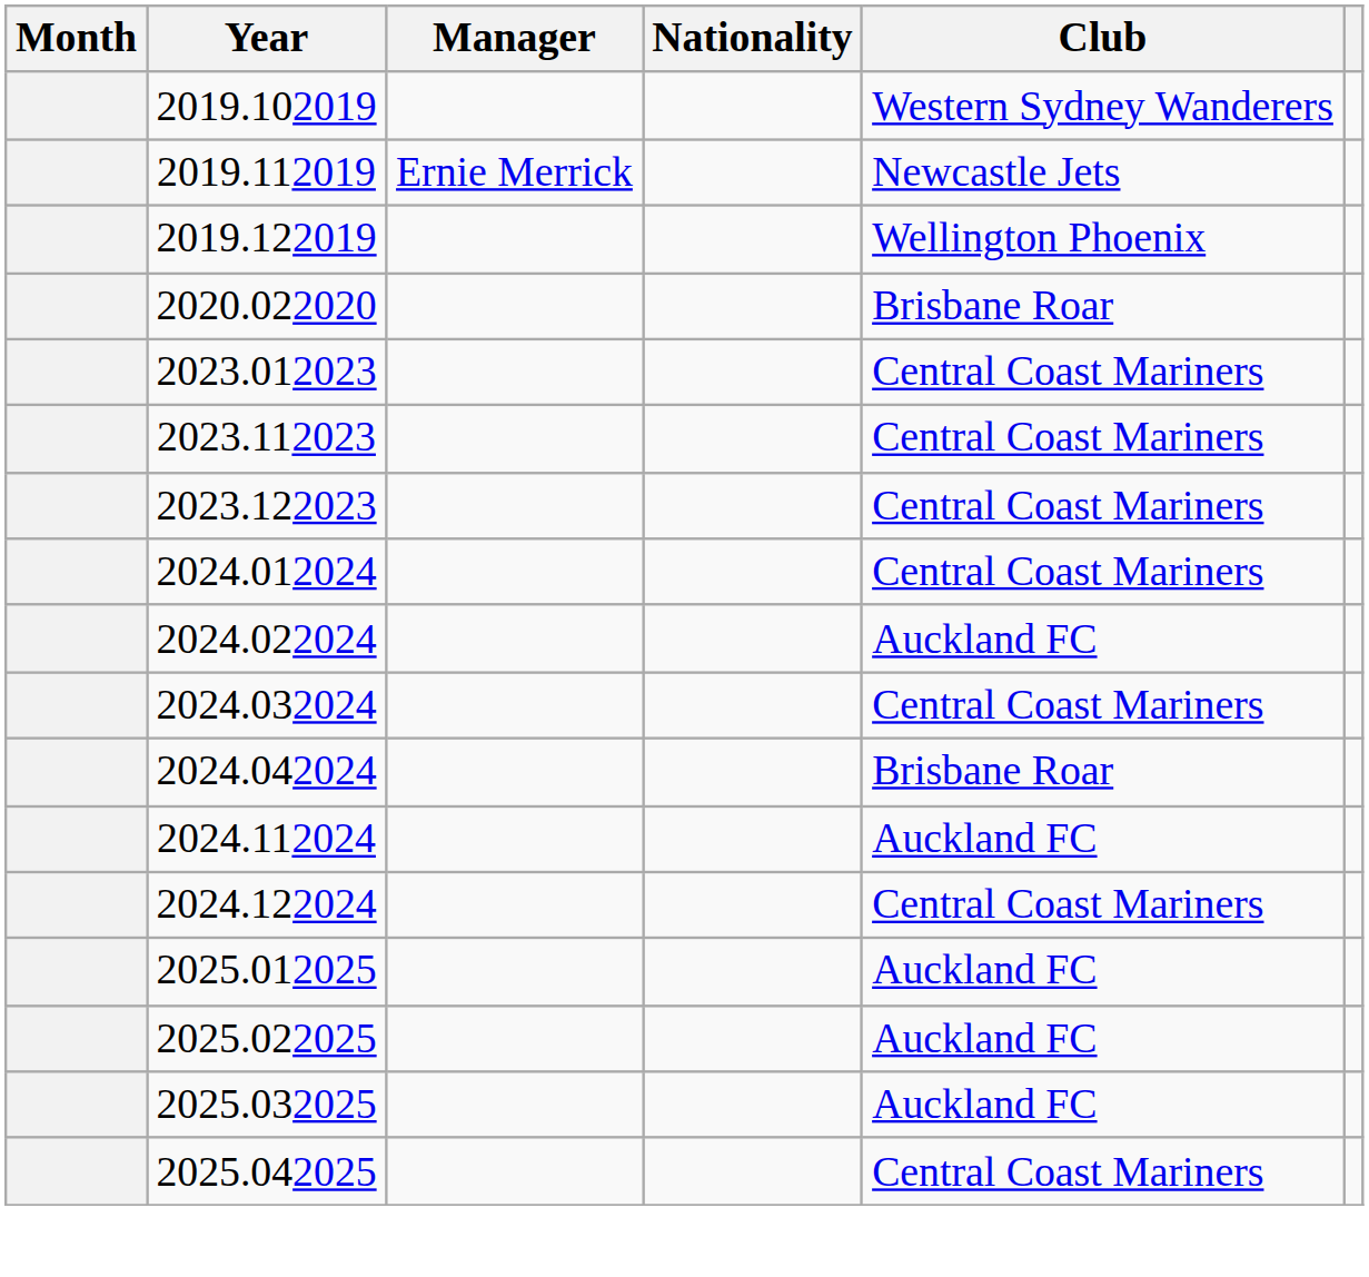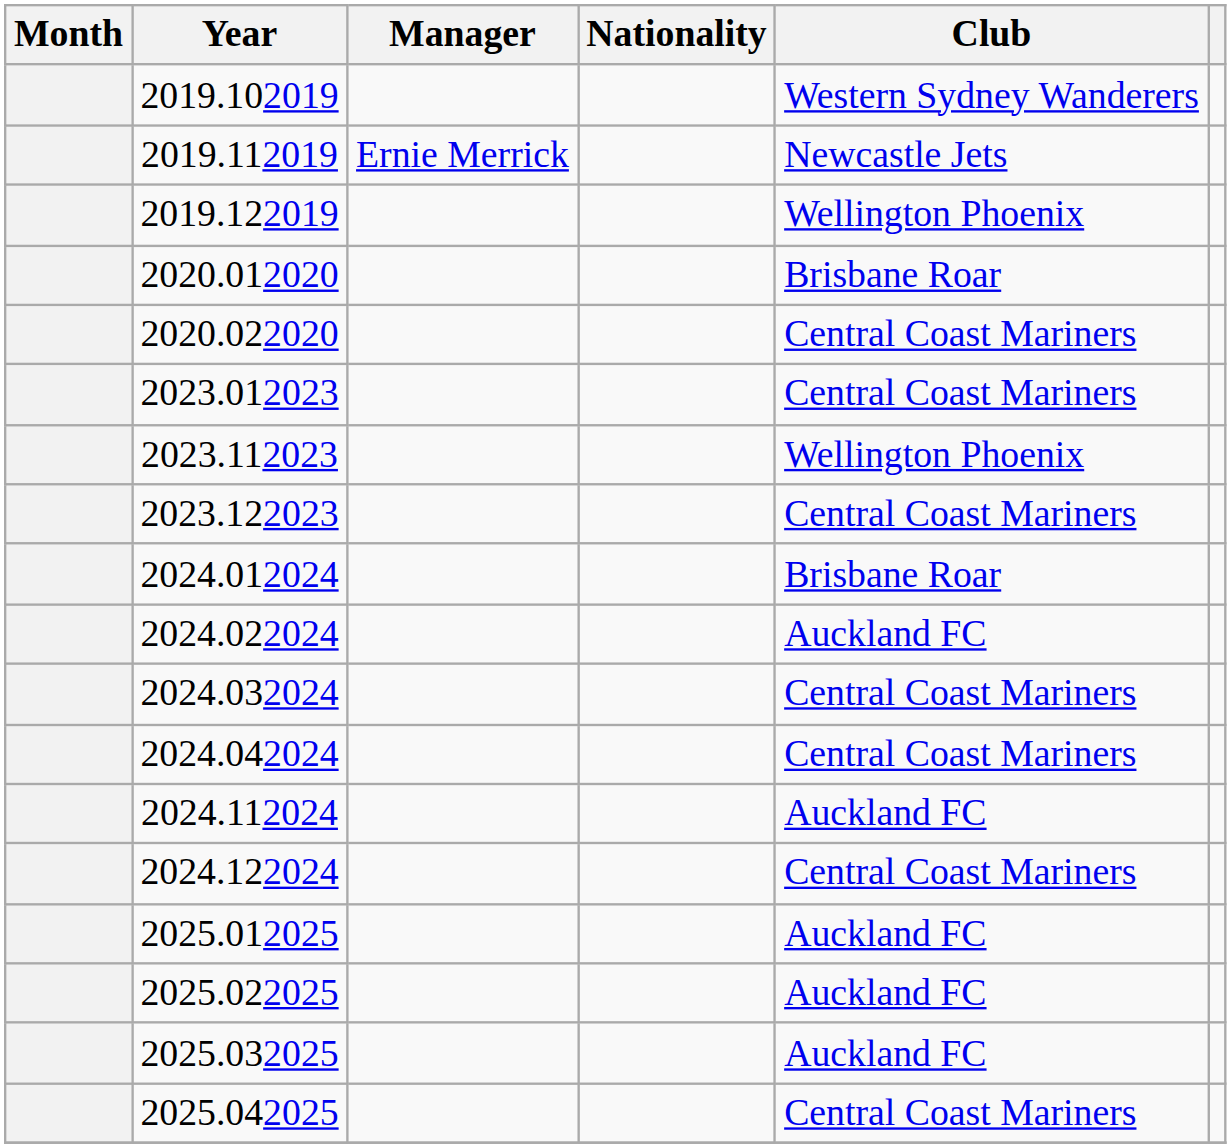+ row: 2020.012020 | Brisbane Roar
2020.022020 | Club: Brisbane Roar -> Central Coast Mariners
2023.112023 | Club: Central Coast Mariners -> Wellington Phoenix
2024.012024 | Club: Central Coast Mariners -> Brisbane Roar
2024.042024 | Club: Brisbane Roar -> Central Coast Mariners
